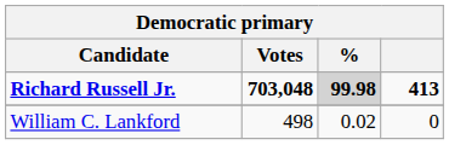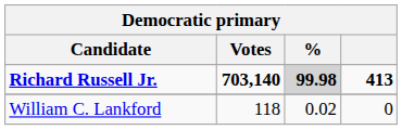Richard Russell Jr. | Votes: 703,048 -> 703,140
William C. Lankford | Votes: 498 -> 118
